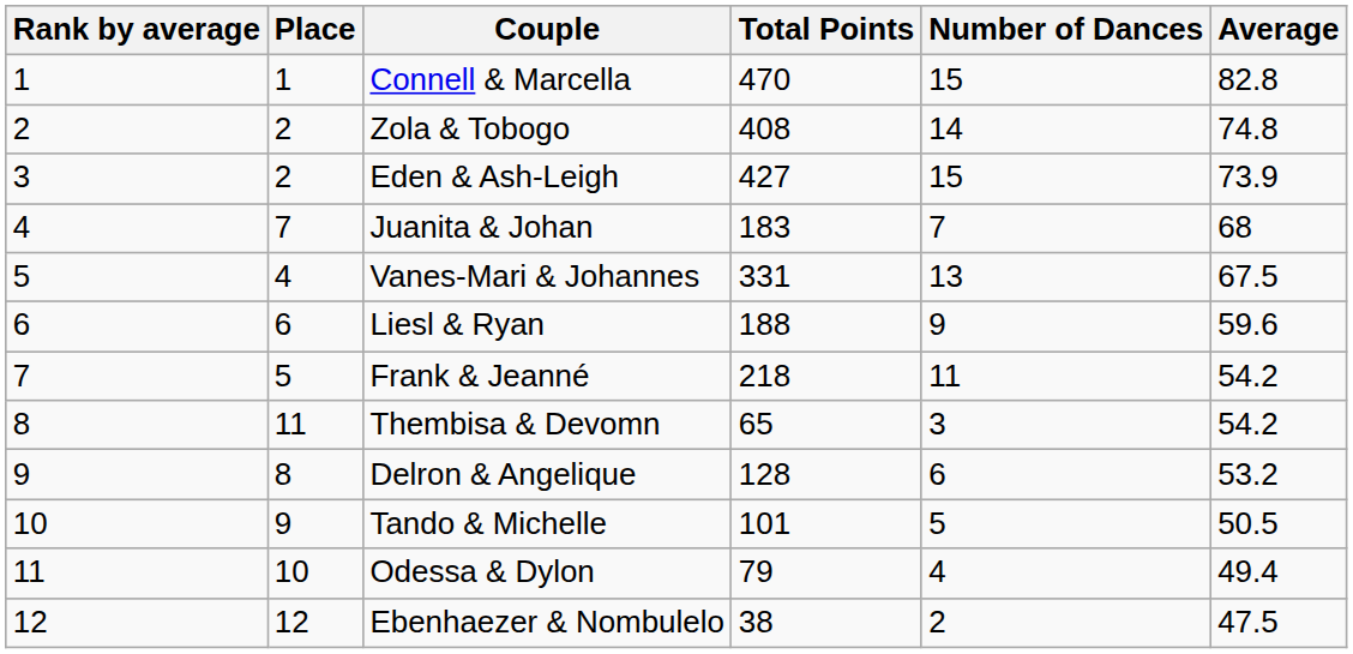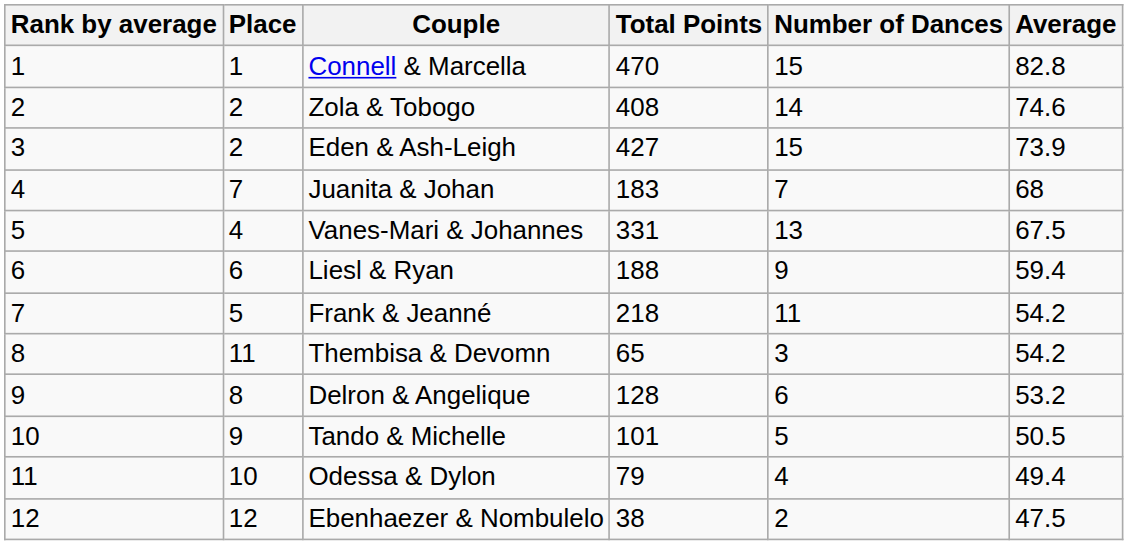Zola & Tobogo | Average: 74.8 -> 74.6
Liesl & Ryan | Average: 59.6 -> 59.4
